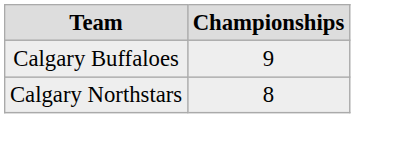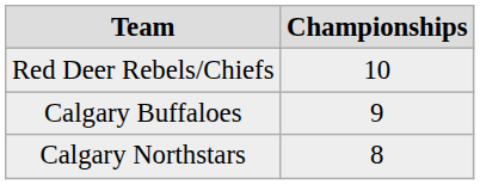+ row: Red Deer Rebels/Chiefs | 10
